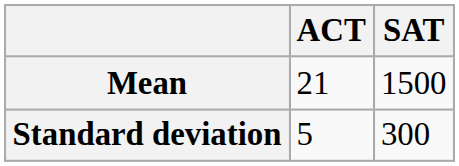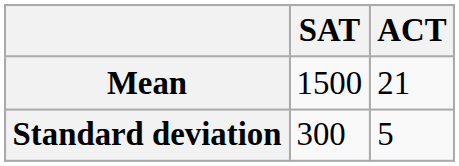columns swapped: SAT <-> ACT
